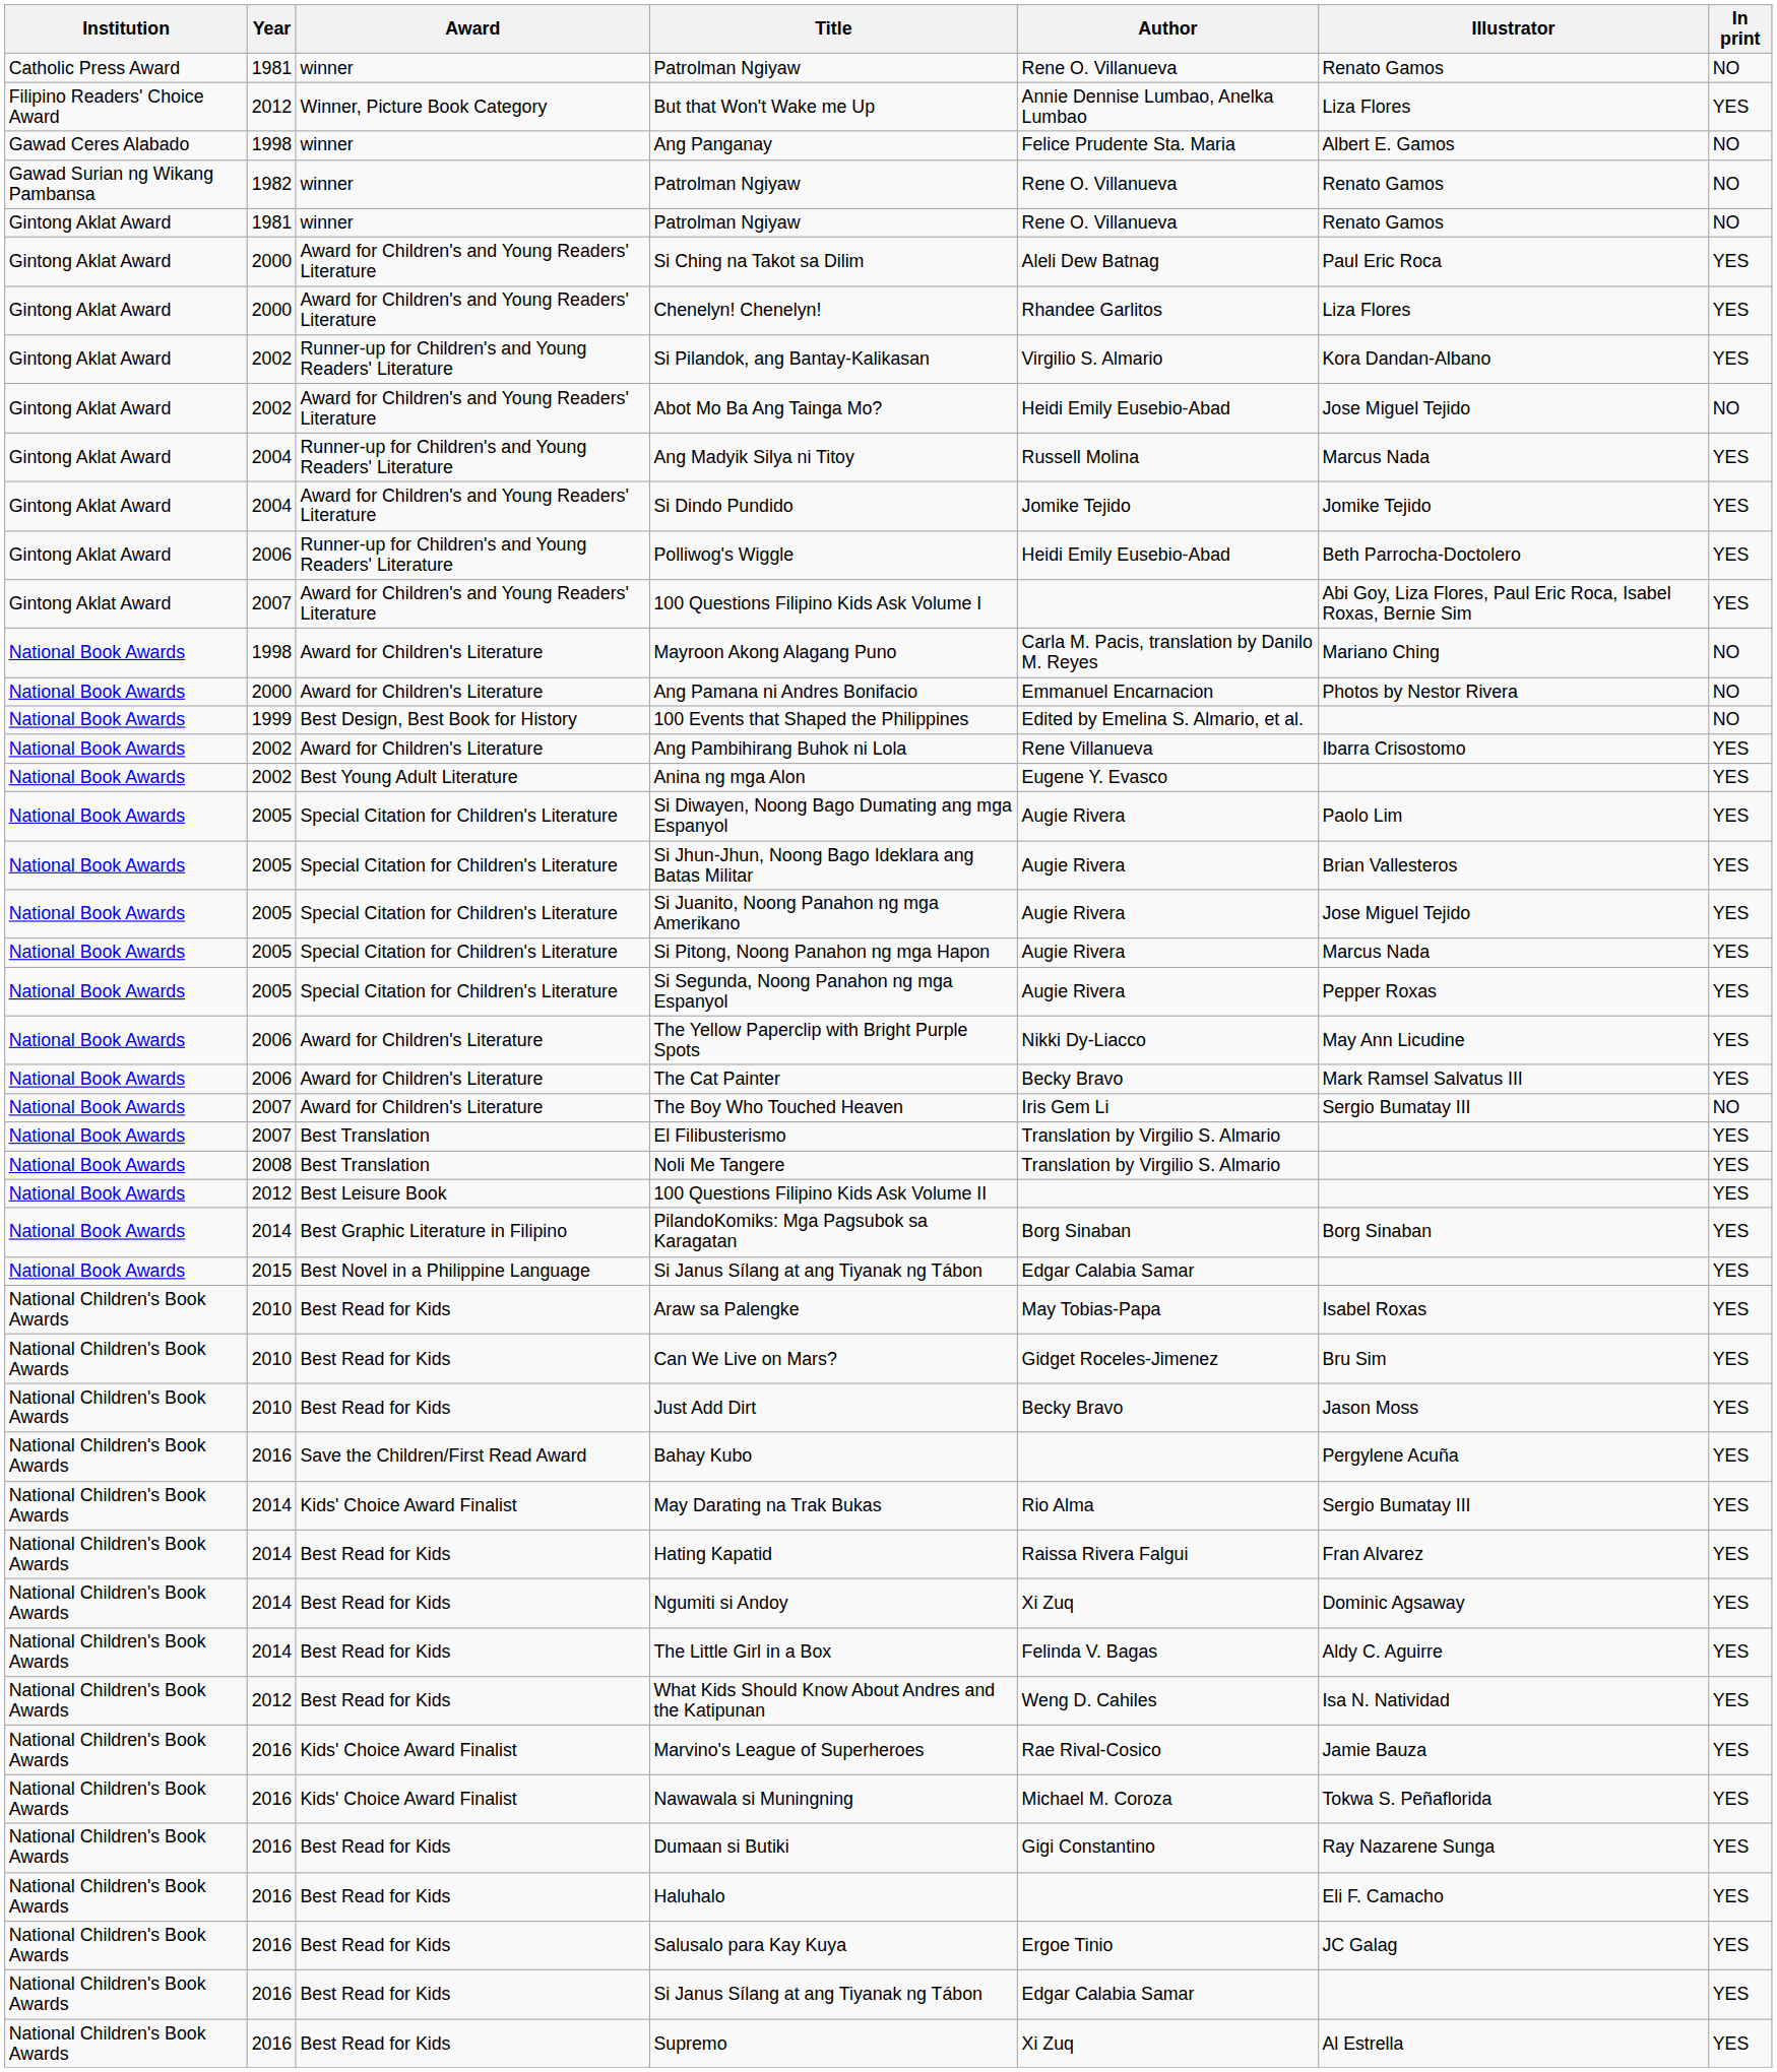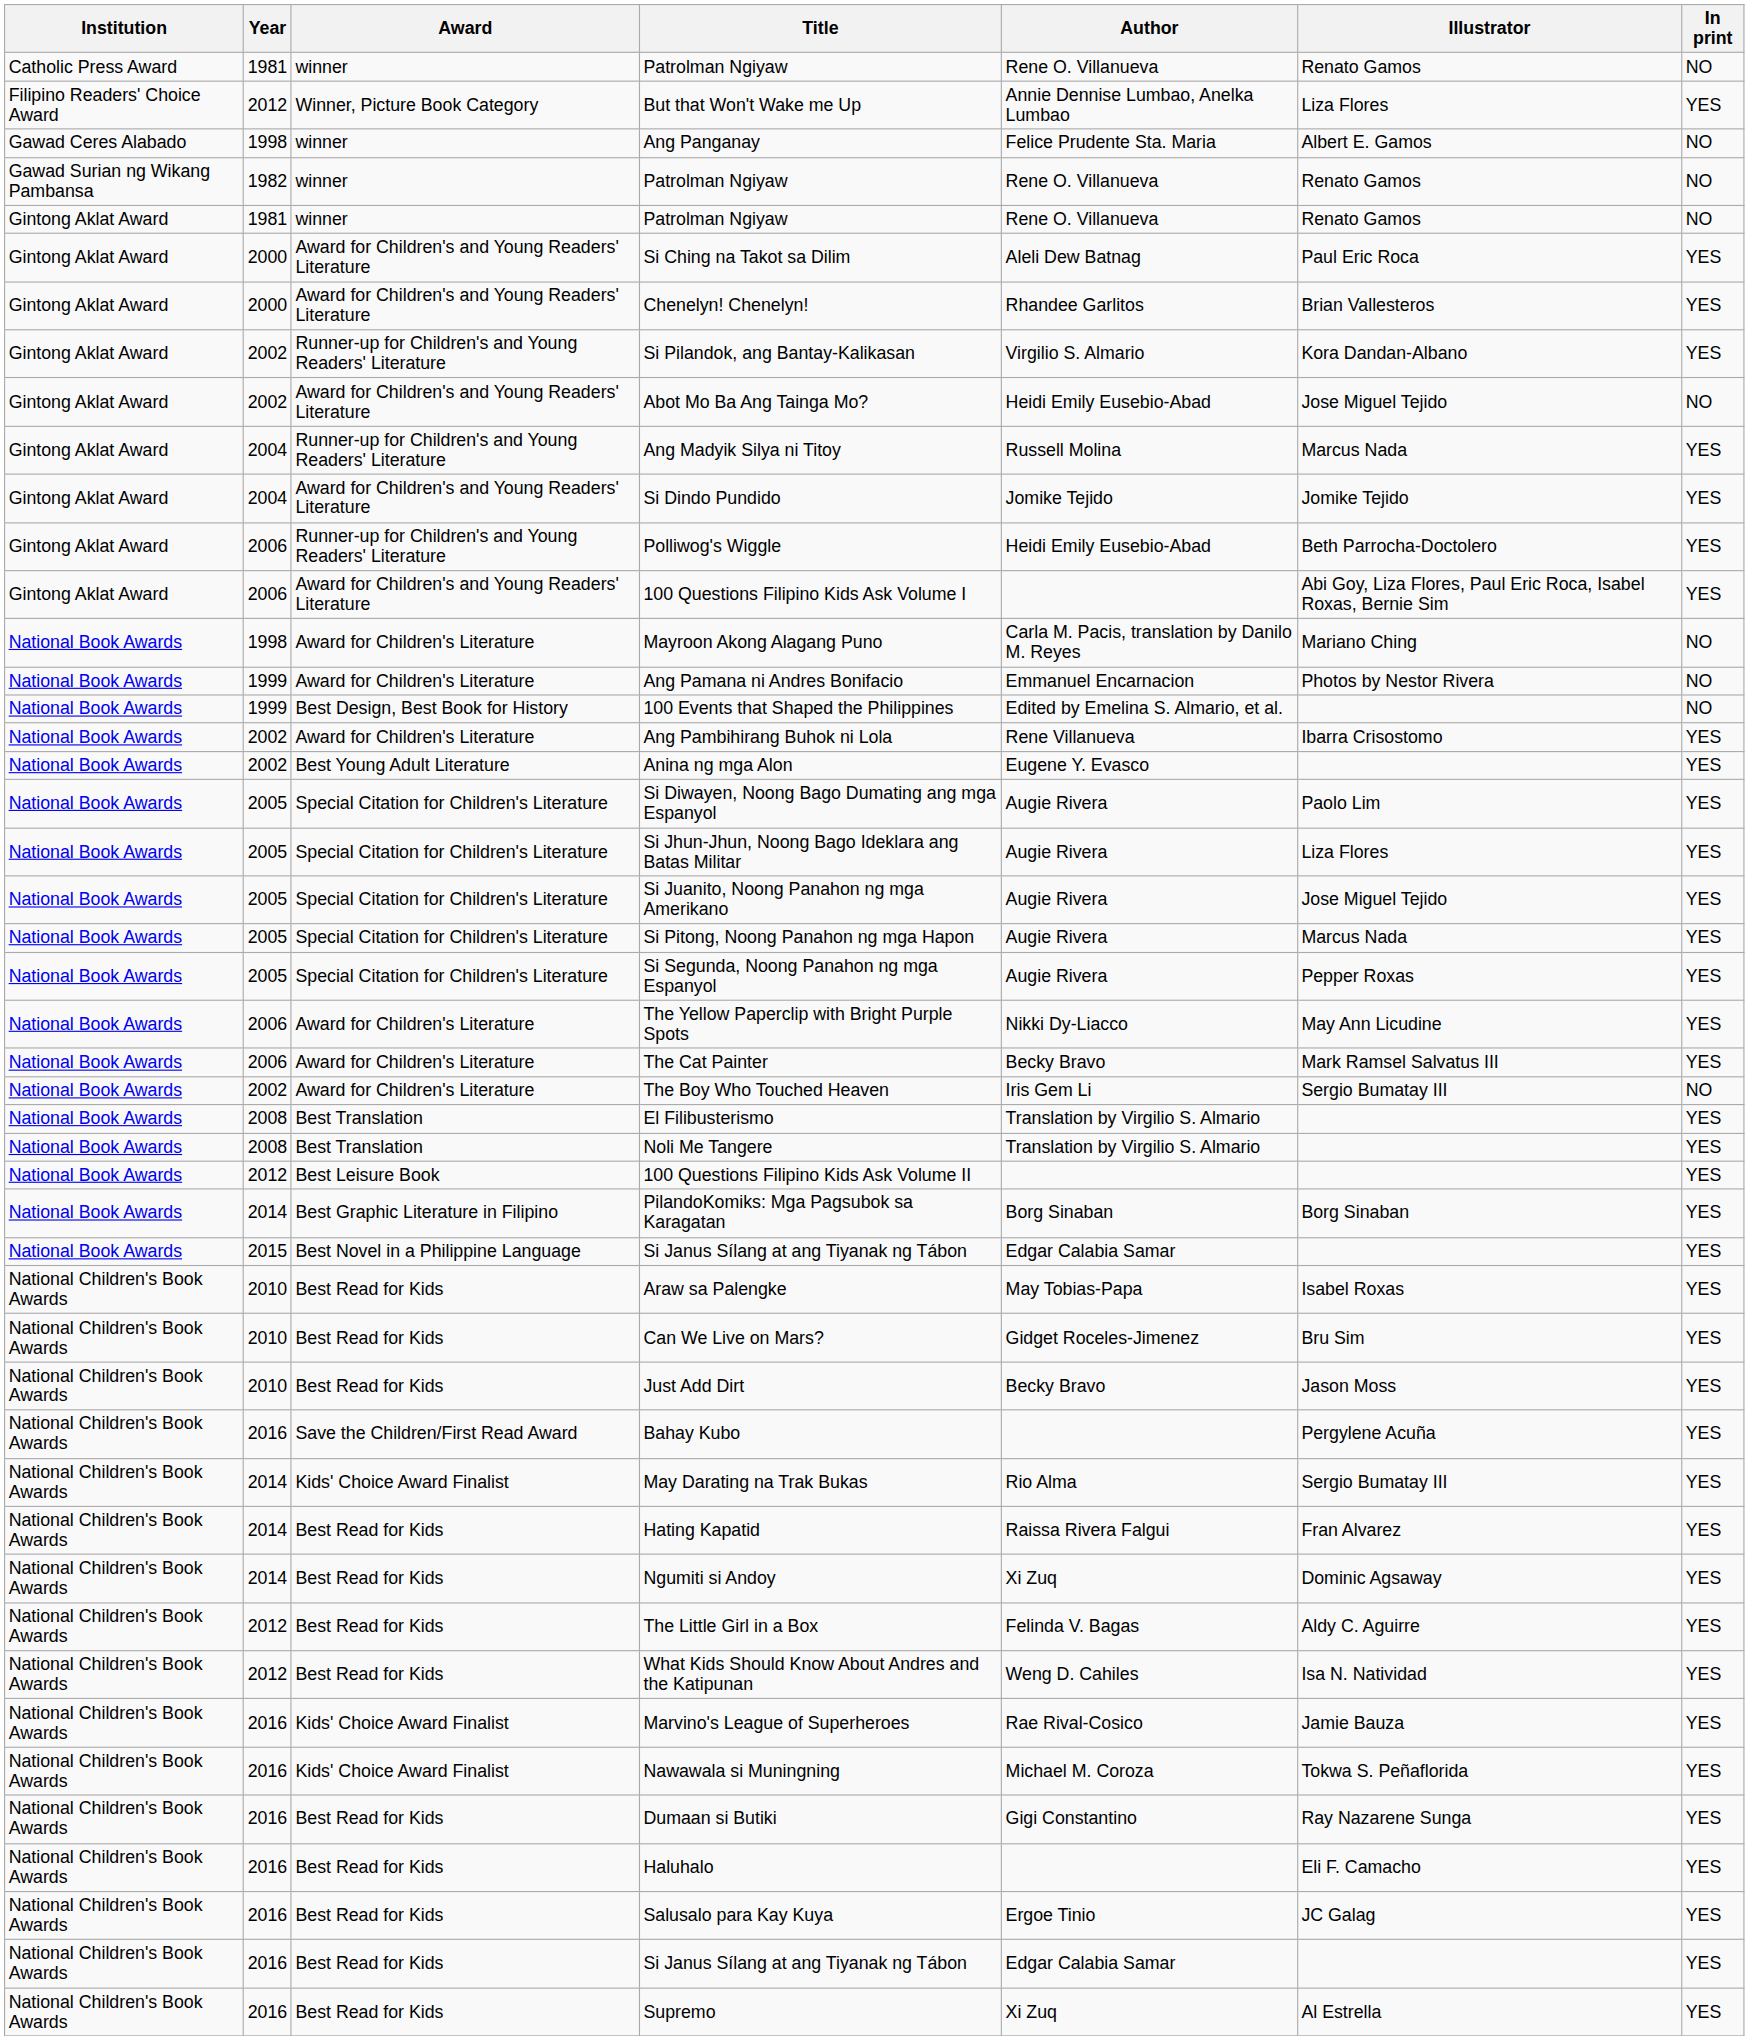Chenelyn! Chenelyn! | Illustrator: Liza Flores -> Brian Vallesteros
100 Questions Filipino Kids Ask Volume I | Year: 2007 -> 2006
Ang Pamana ni Andres Bonifacio | Year: 2000 -> 1999
Si Jhun-Jhun, Noong Bago Ideklara ang Batas Militar | Illustrator: Brian Vallesteros -> Liza Flores
The Boy Who Touched Heaven | Year: 2007 -> 2002
El Filibusterismo | Year: 2007 -> 2008
The Little Girl in a Box | Year: 2014 -> 2012
